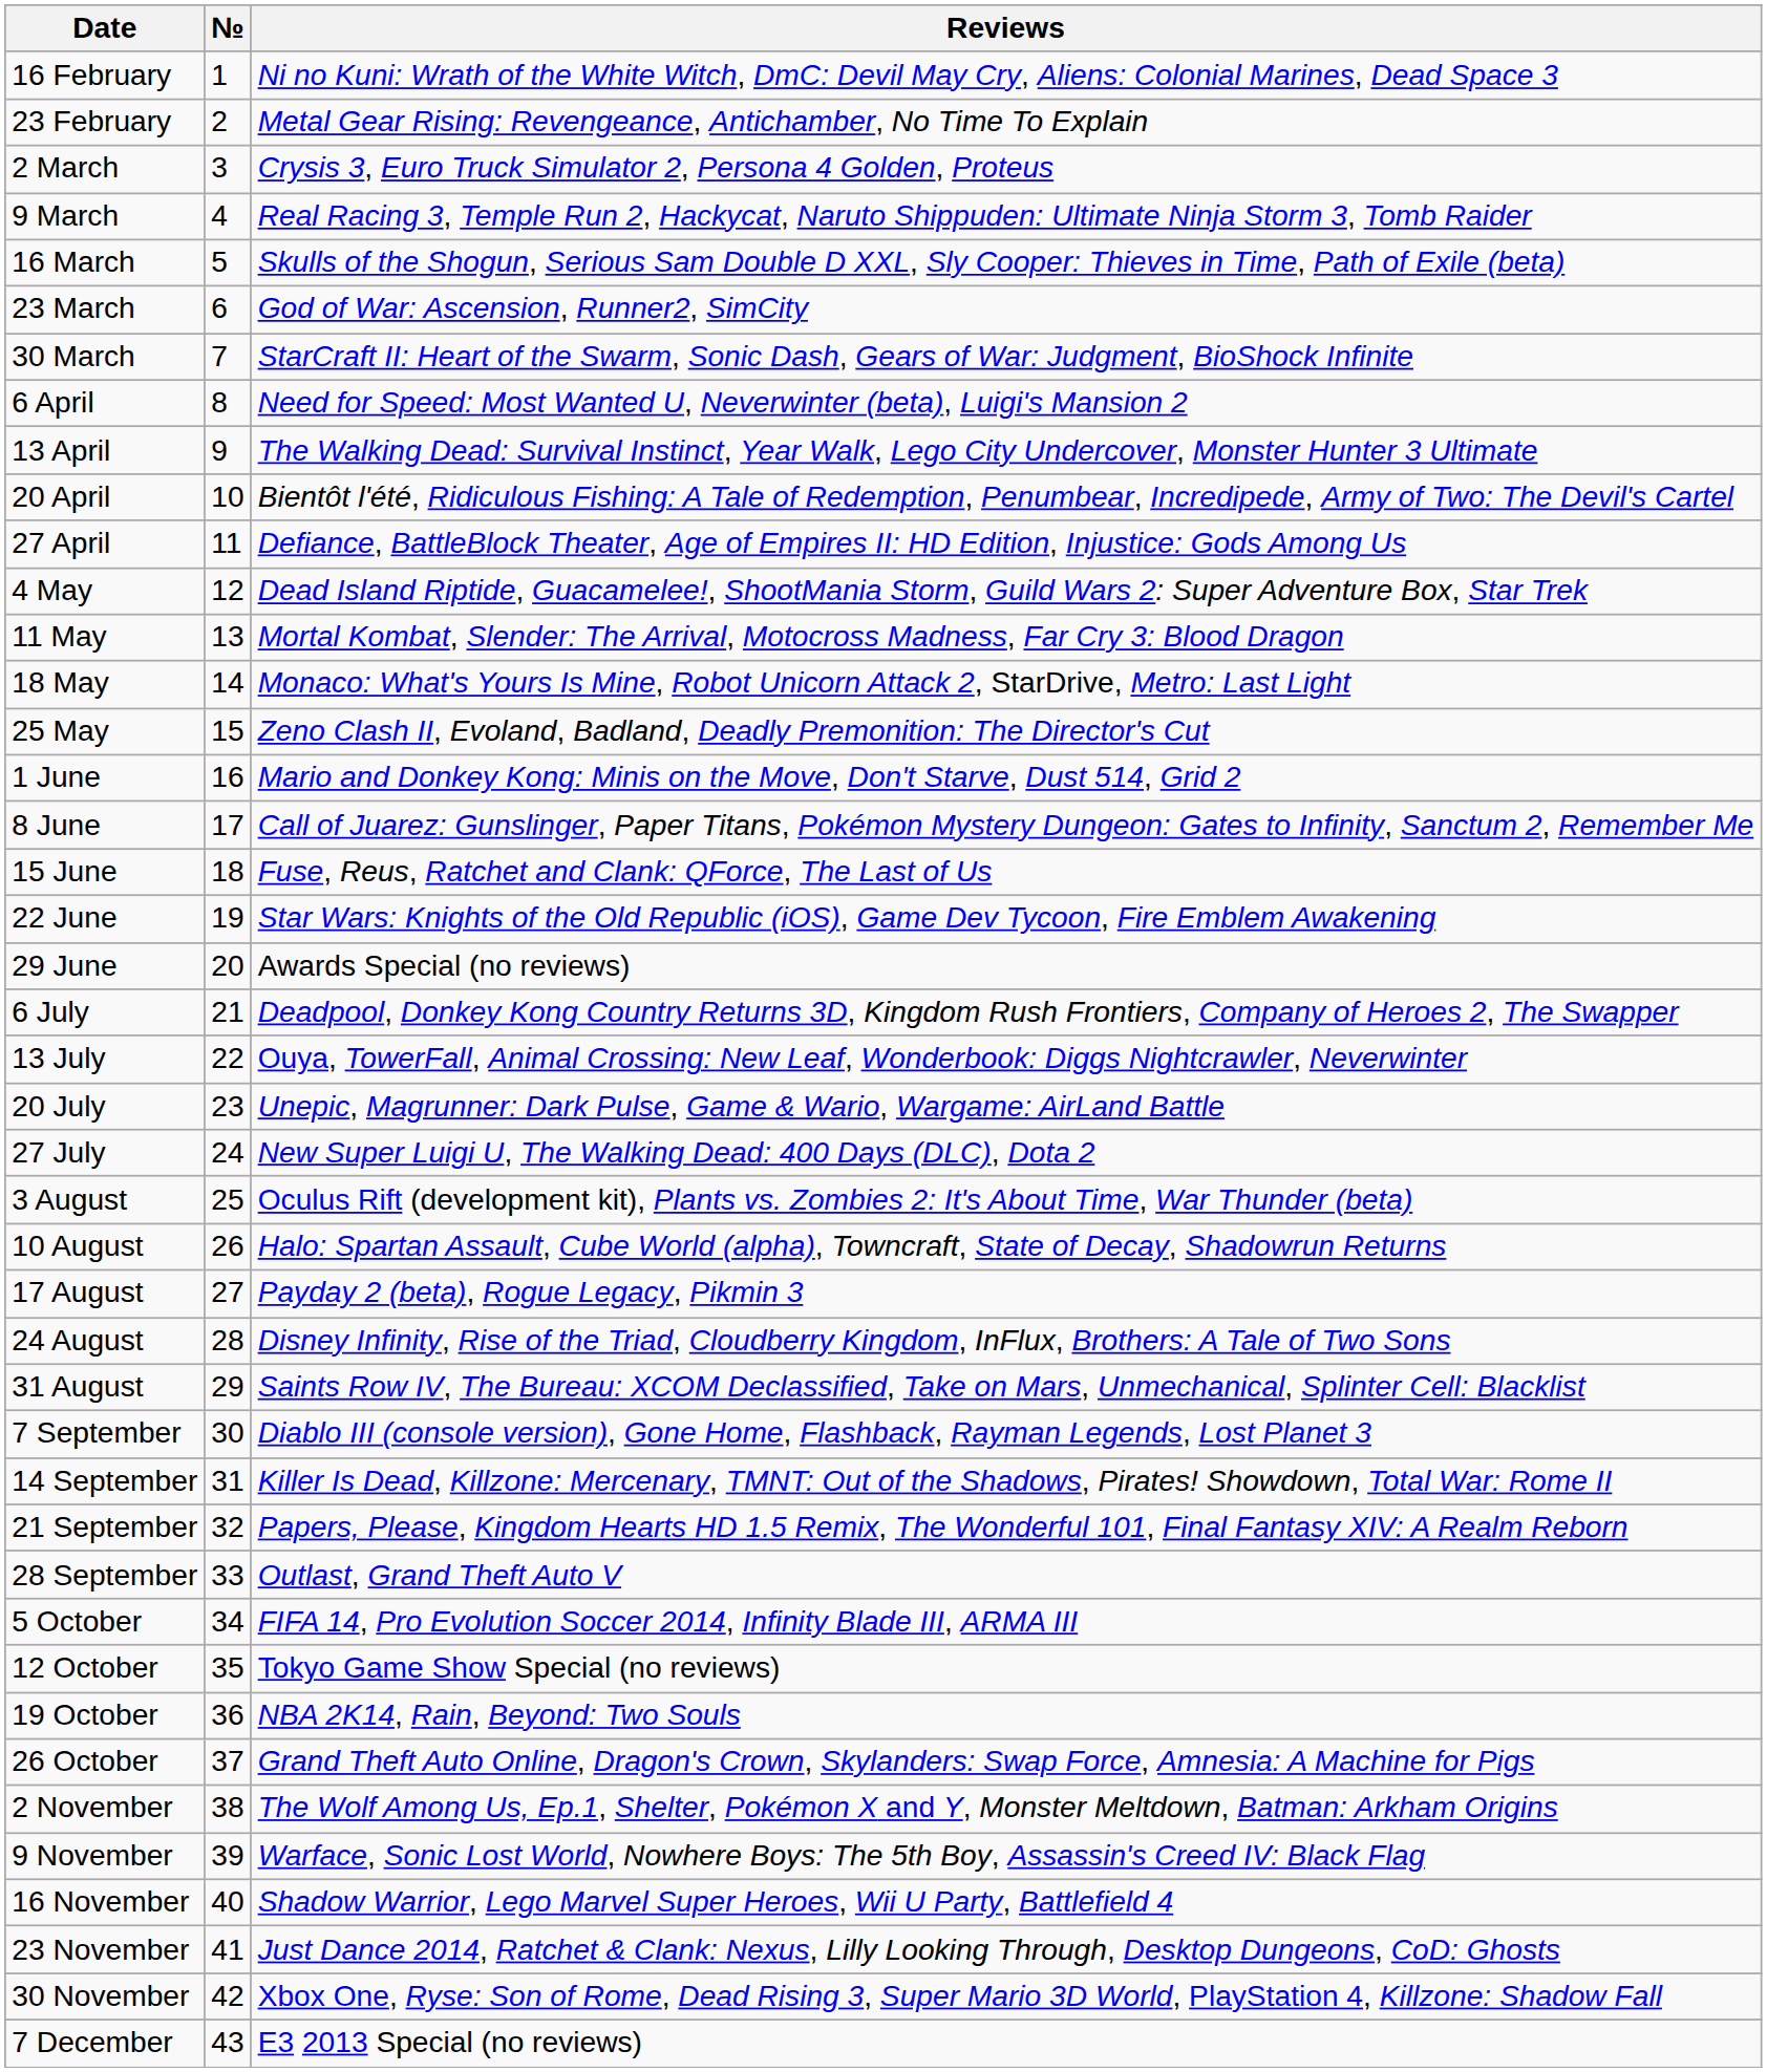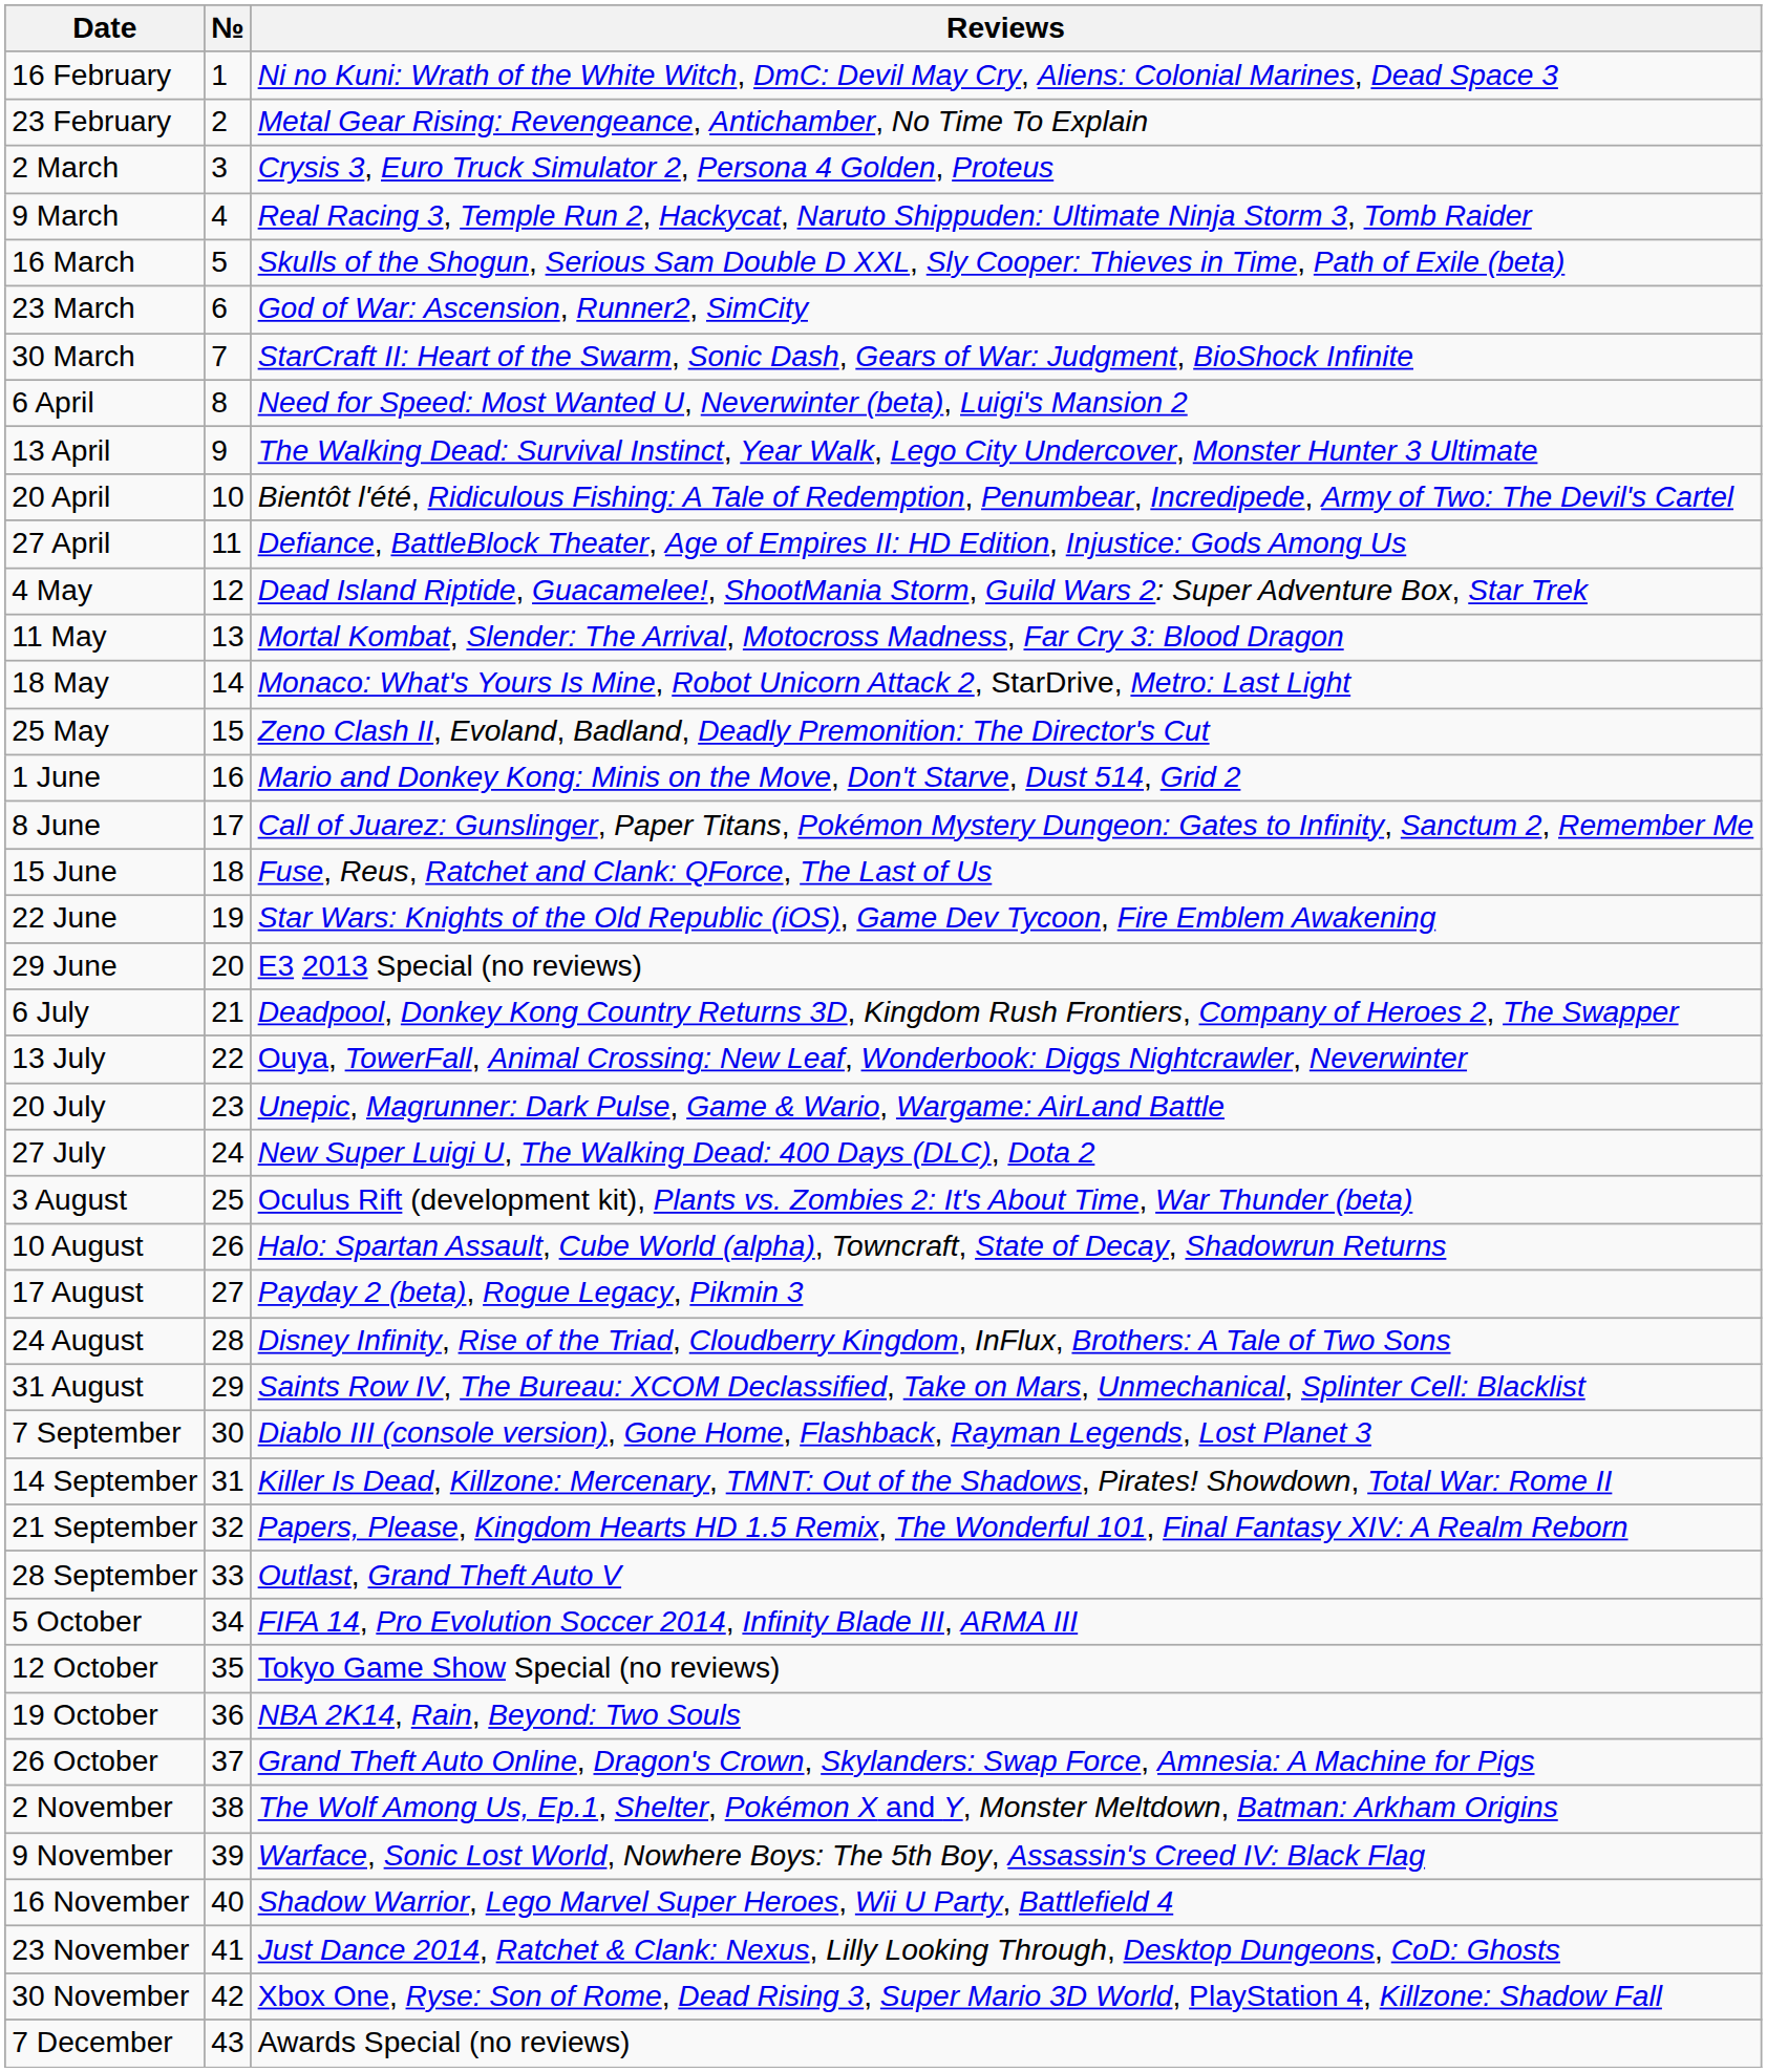29 June | Reviews: Awards Special (no reviews) -> E3 2013 Special (no reviews)
7 December | Reviews: E3 2013 Special (no reviews) -> Awards Special (no reviews)
